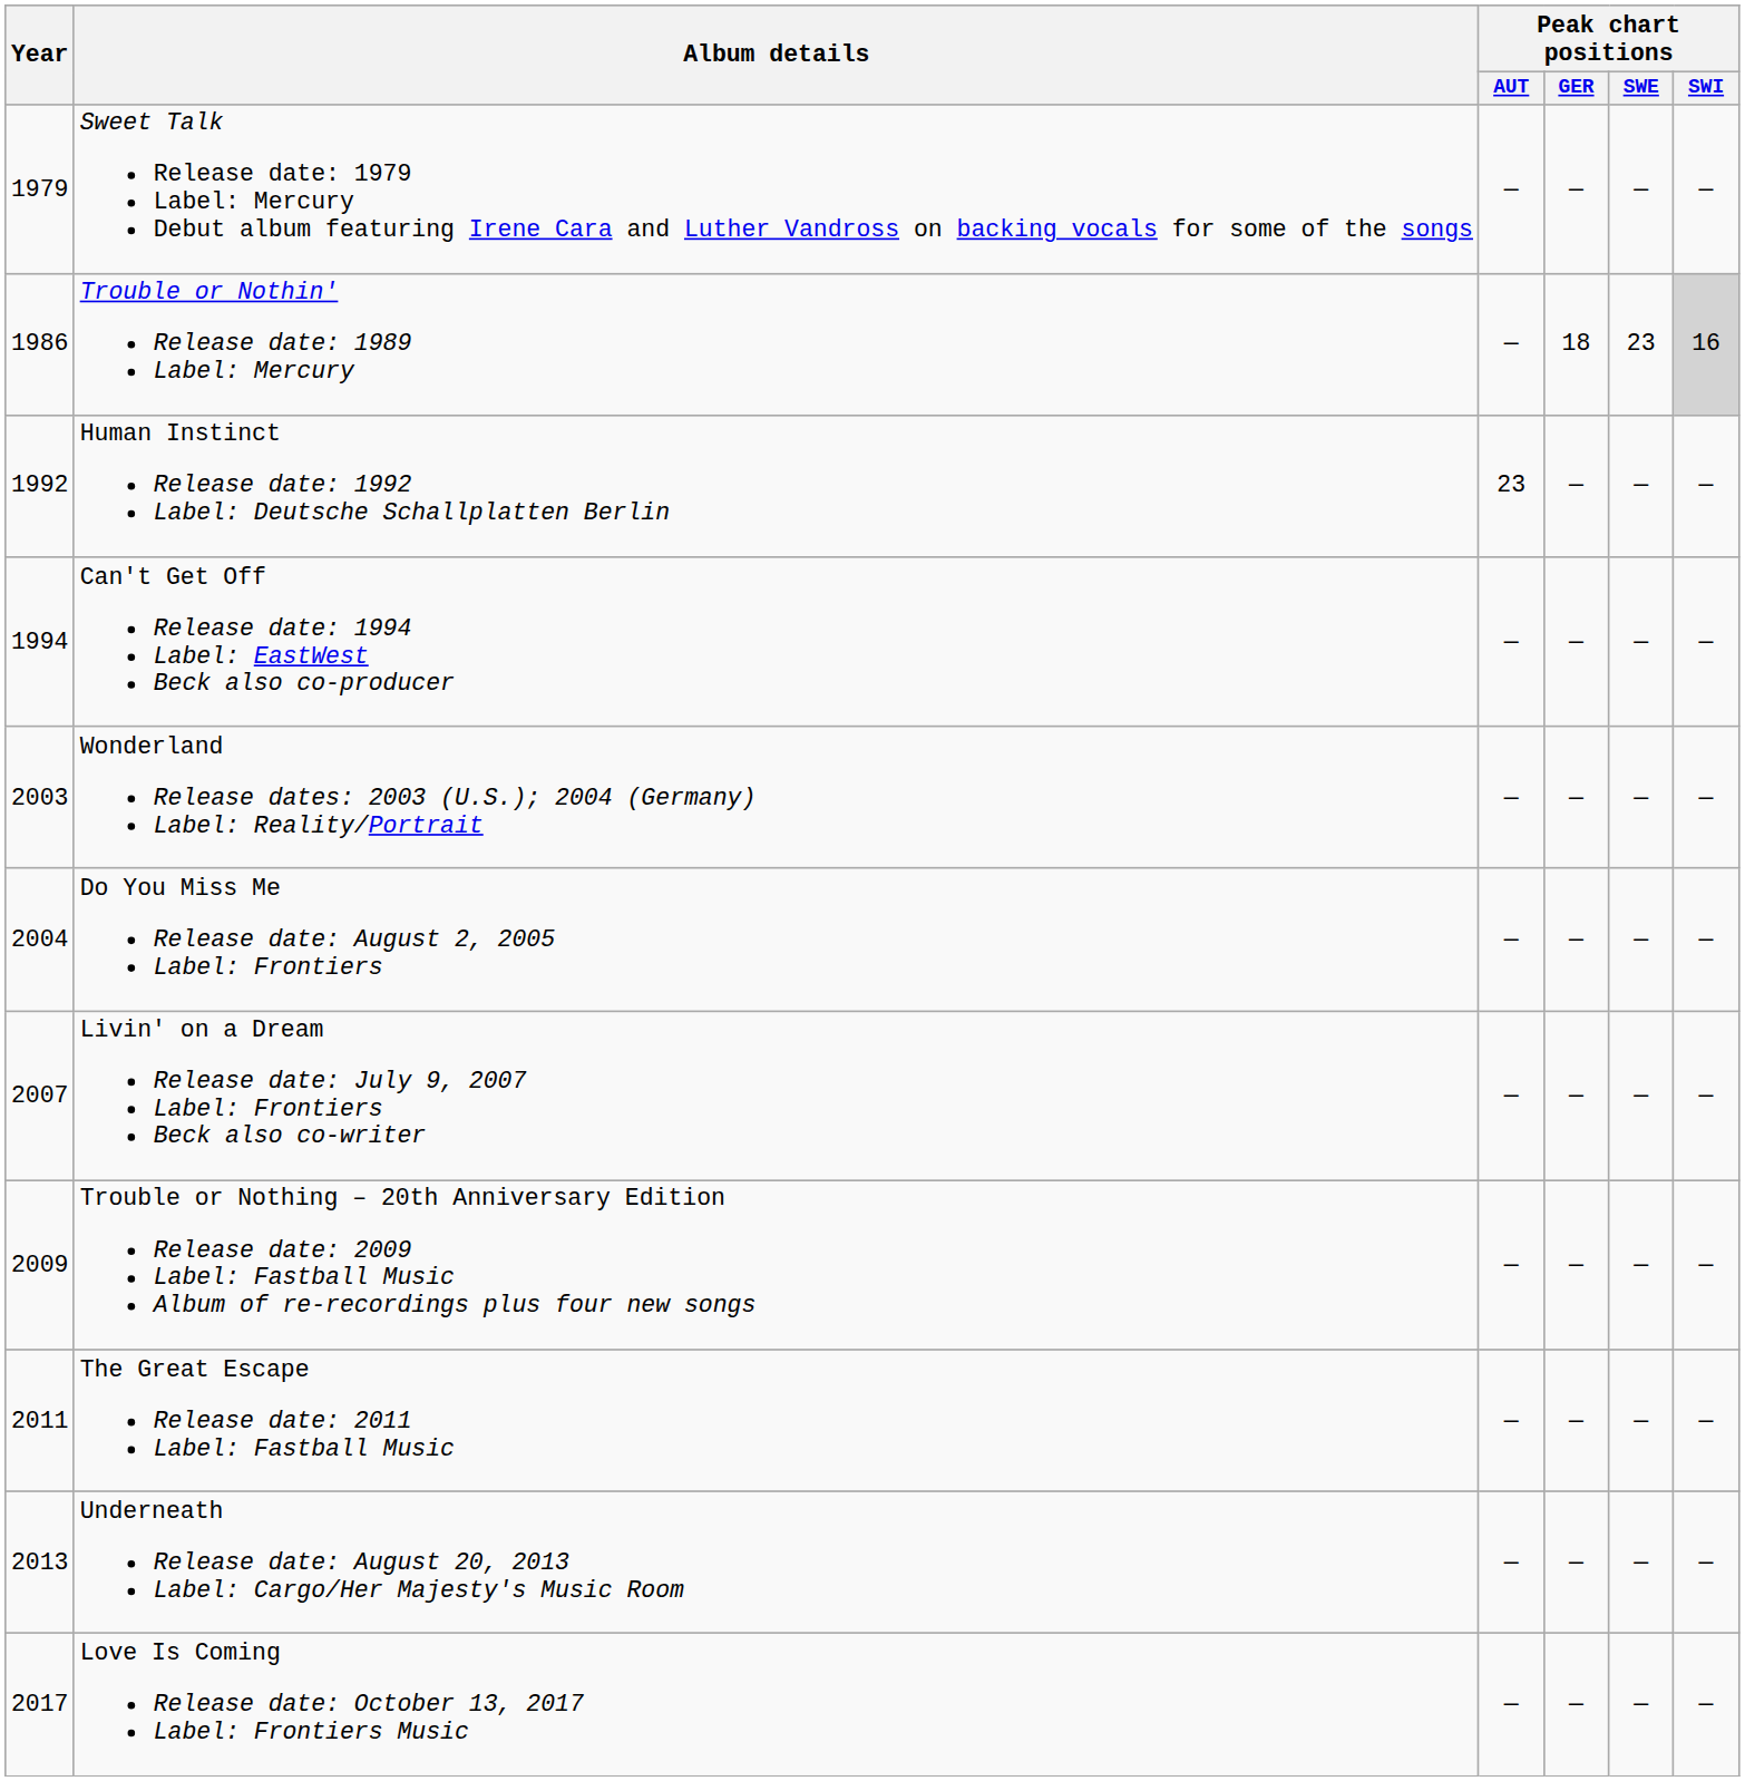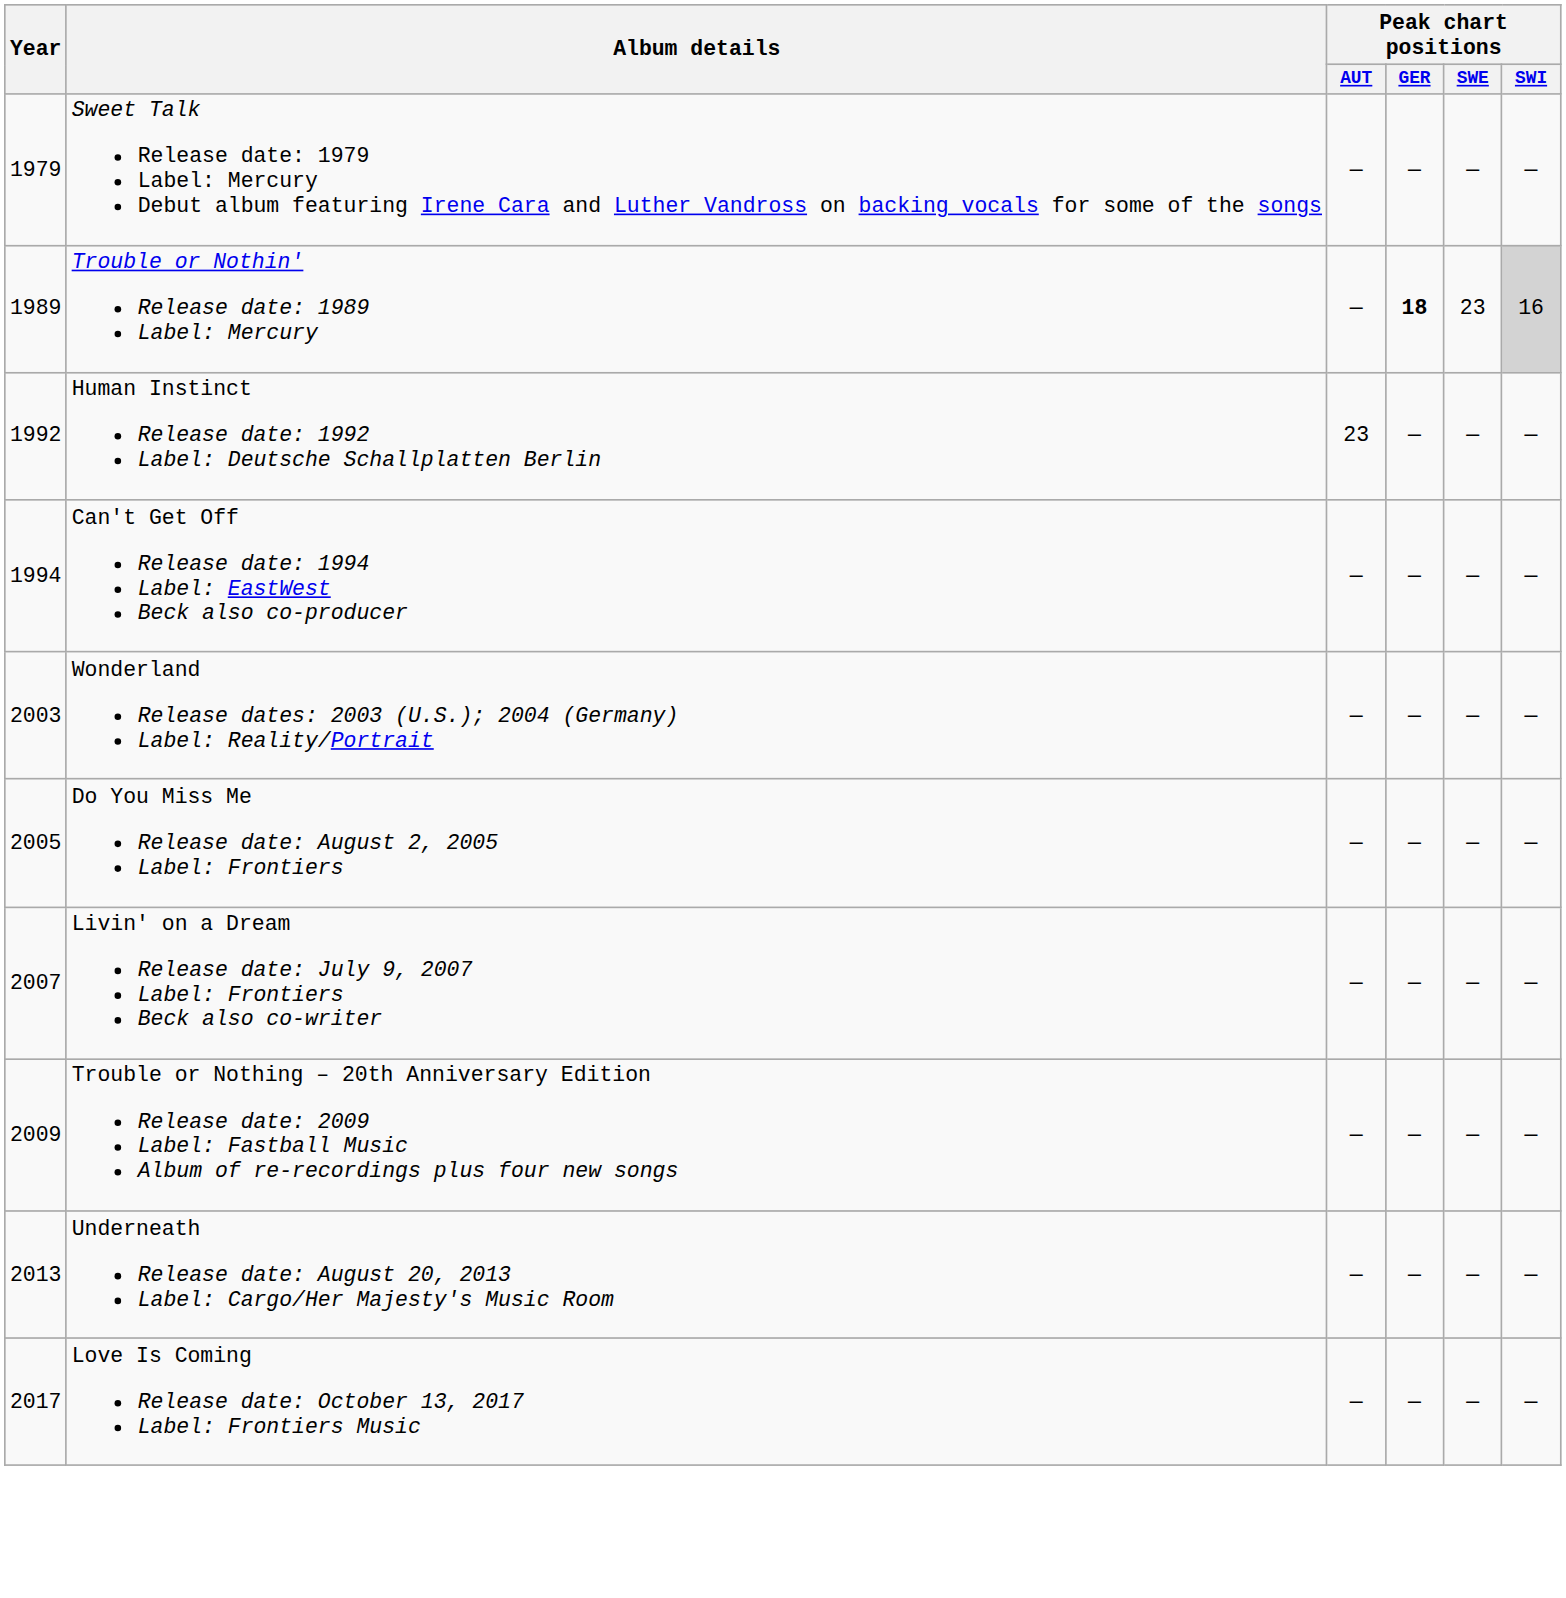Trouble or Nothin' Release date: 1989 Label: Mercury | Year: 1986 -> 1989
Trouble or Nothin' Release date: 1989 Label: Mercury | Peak chart positions / GER: normal -> bold
Do You Miss Me Release date: August 2, 2005 Label: Frontiers | Year: 2004 -> 2005
- row: 2011 | The Great Escape Release date: 2011 Label: Fastball Music | — | — | — | —
